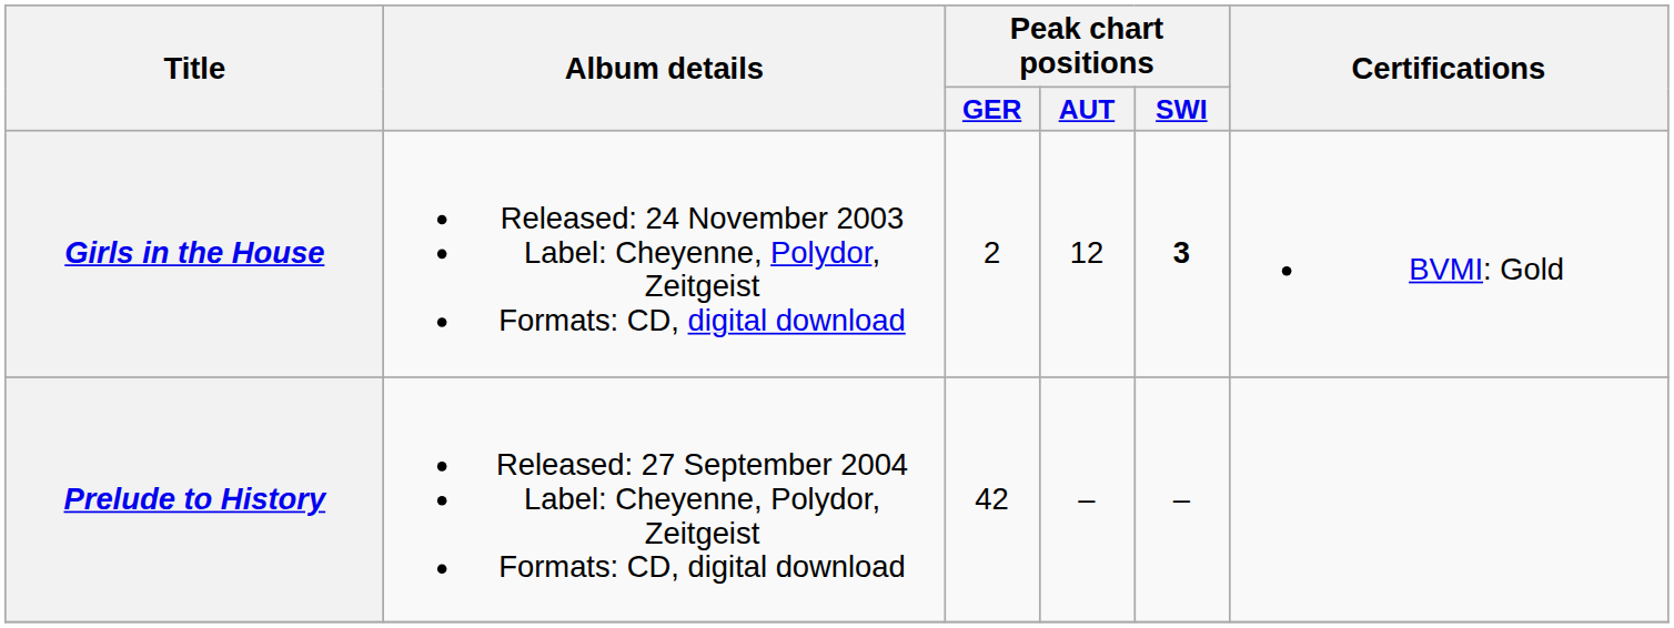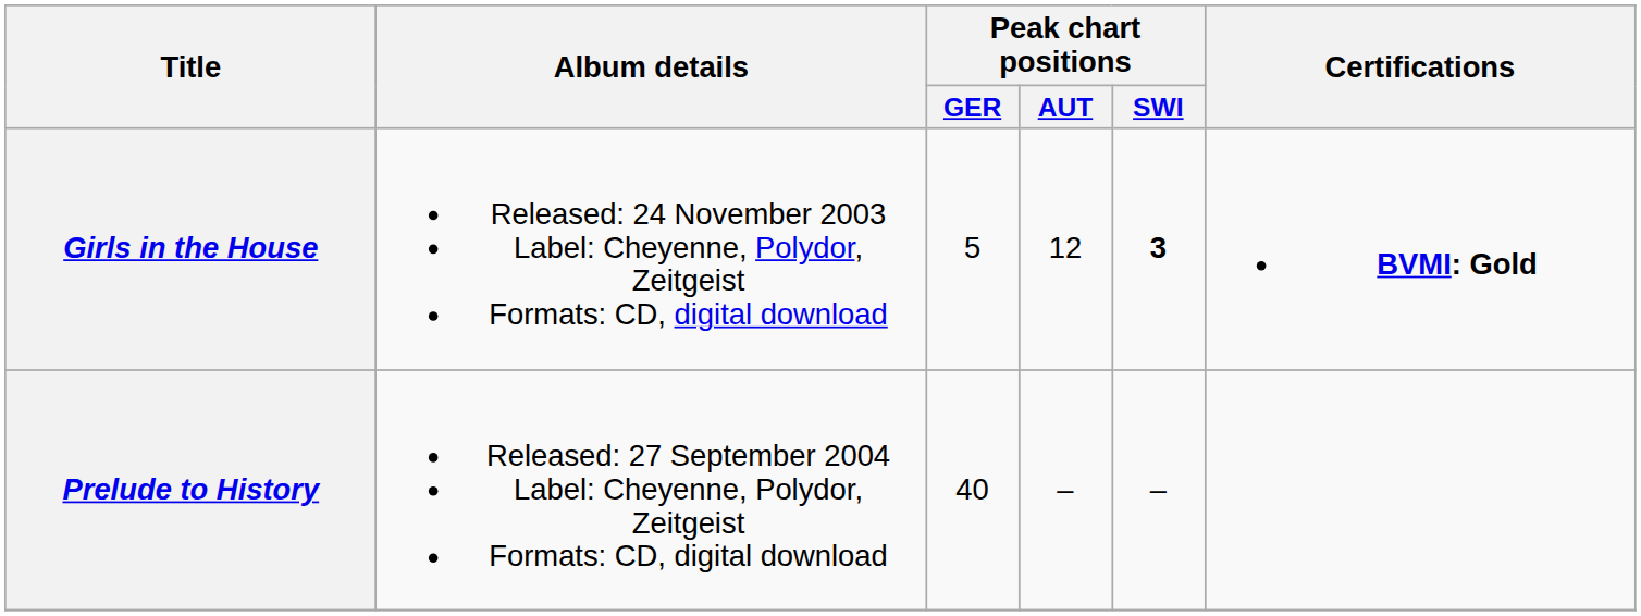Girls in the House | Peak chart positions / GER: 2 -> 5
Girls in the House | Certifications: normal -> bold
Prelude to History | Peak chart positions / GER: 42 -> 40
